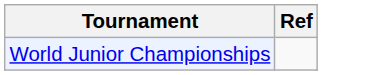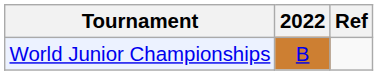+ column: 2022 | B
